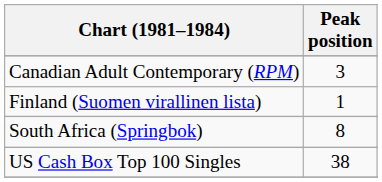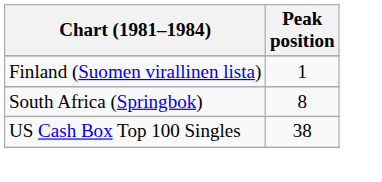- row: Canadian Adult Contemporary (RPM) | 3
